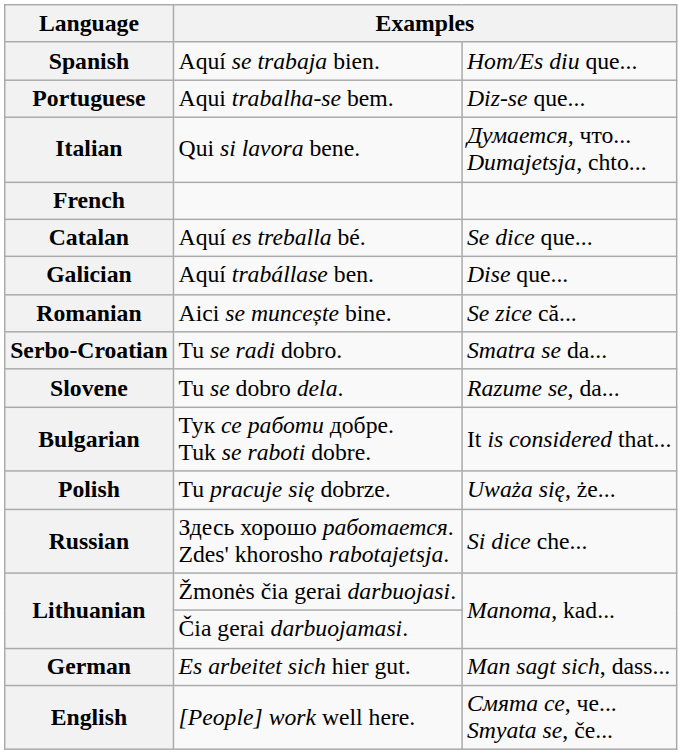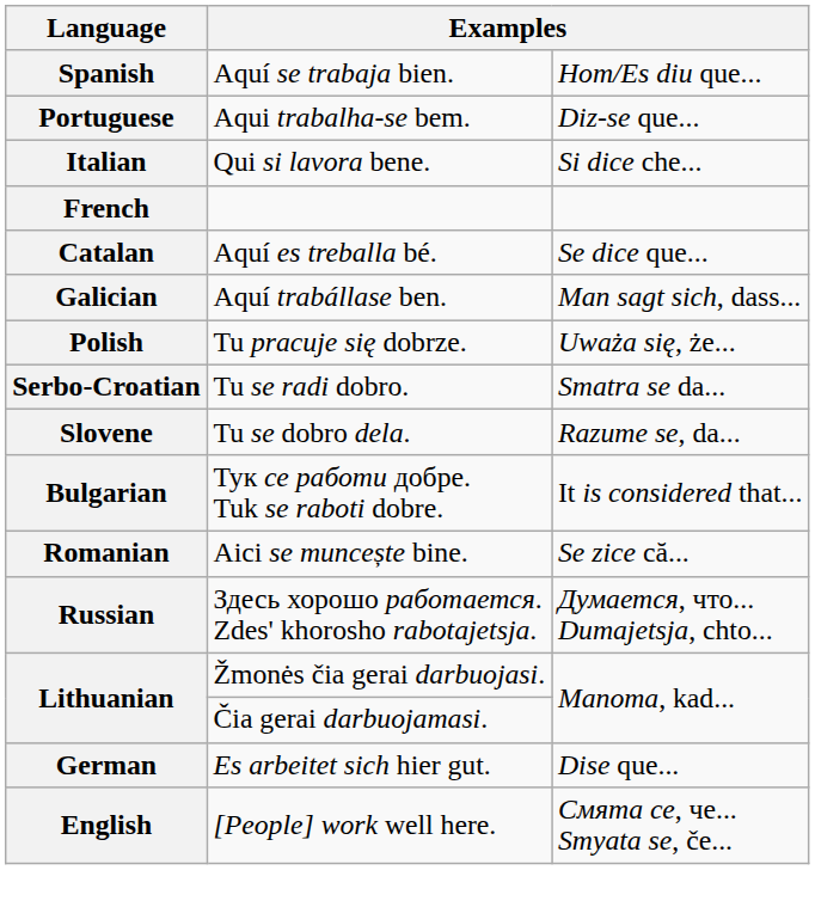Italian | column 3: Думается, что... Dumajetsja, chto... -> Si dice che...
Galician | column 3: Dise que... -> Man sagt sich, dass...
rows swapped: Romanian <-> Polish
Russian | column 3: Si dice che... -> Думается, что... Dumajetsja, chto...
German | column 3: Man sagt sich, dass... -> Dise que...
